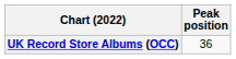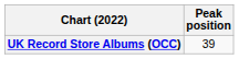UK Record Store Albums (OCC) | Peak position: 36 -> 39
